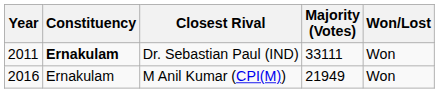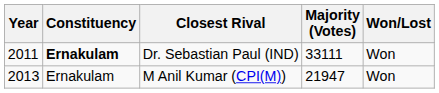M Anil Kumar (CPI(M)) | Year: 2016 -> 2013
M Anil Kumar (CPI(M)) | Majority (Votes): 21949 -> 21947
